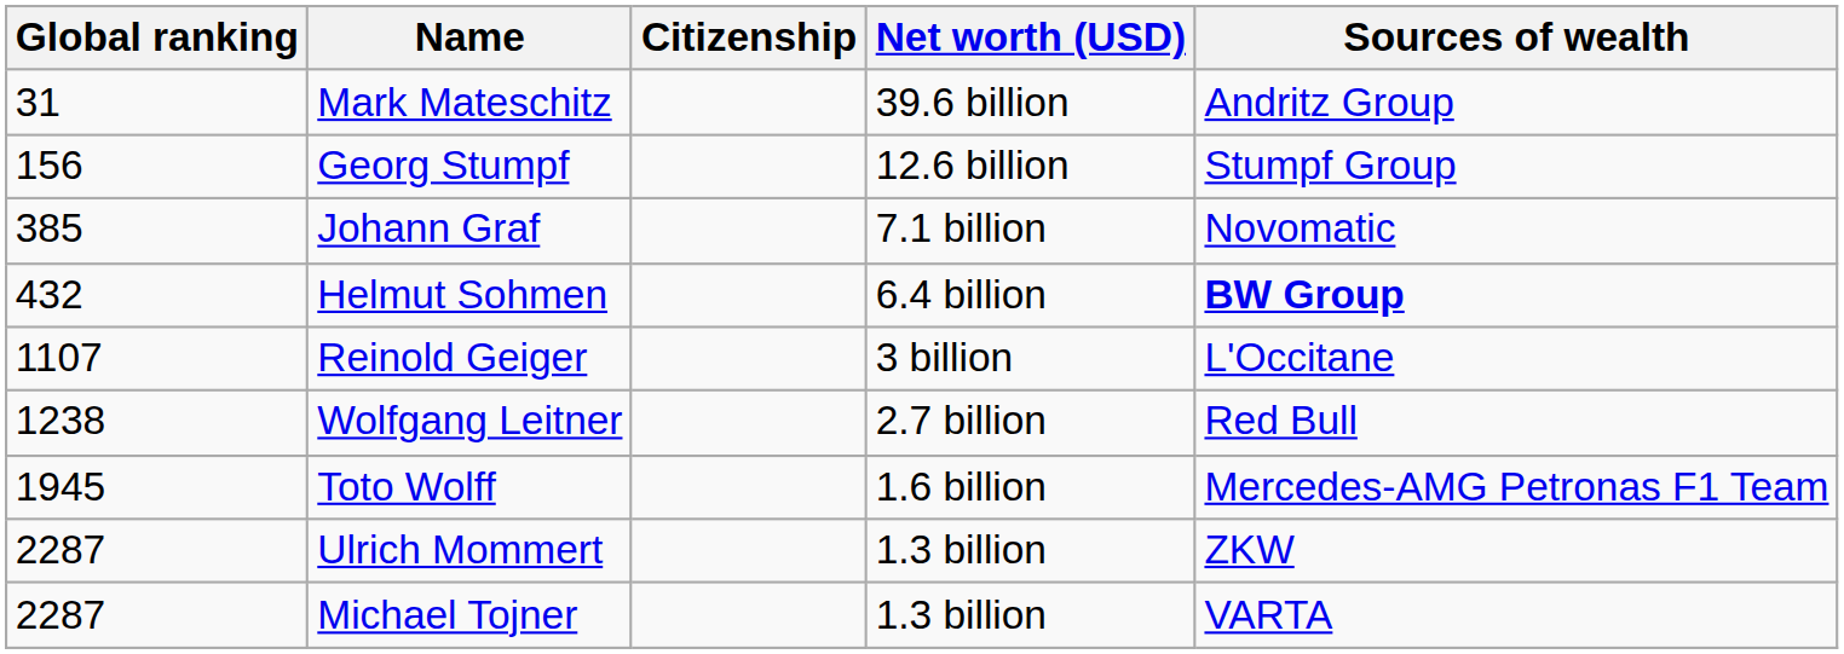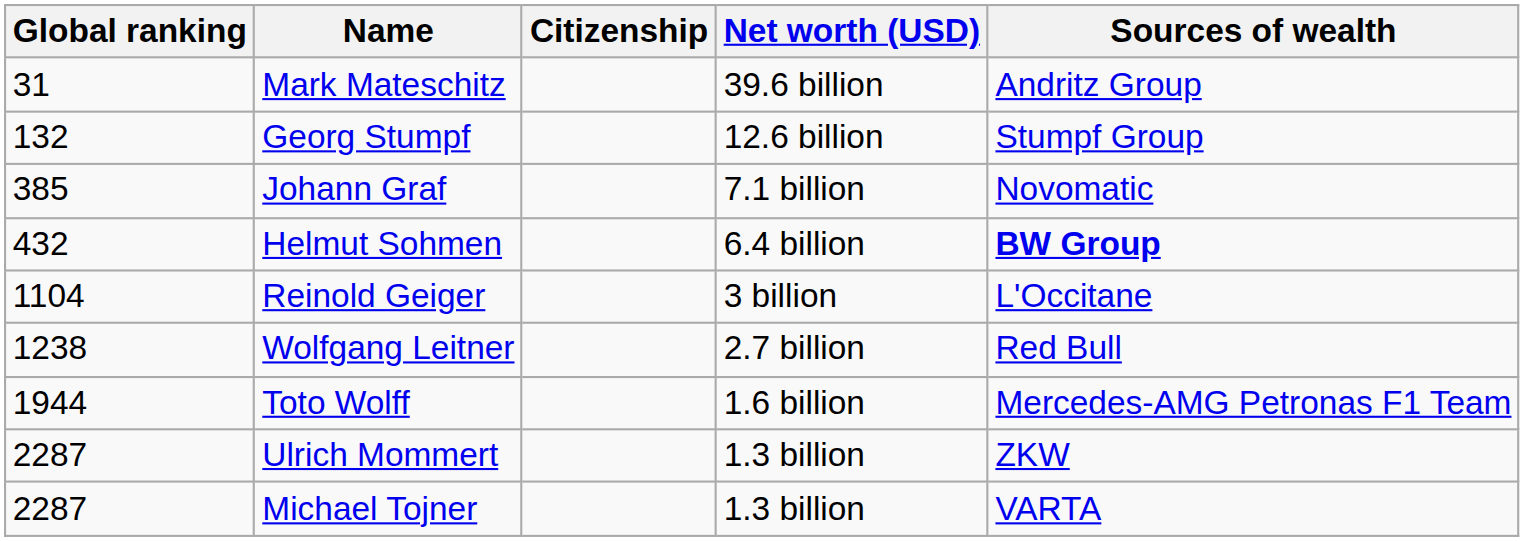Georg Stumpf | Global ranking: 156 -> 132
Reinold Geiger | Global ranking: 1107 -> 1104
Toto Wolff | Global ranking: 1945 -> 1944
